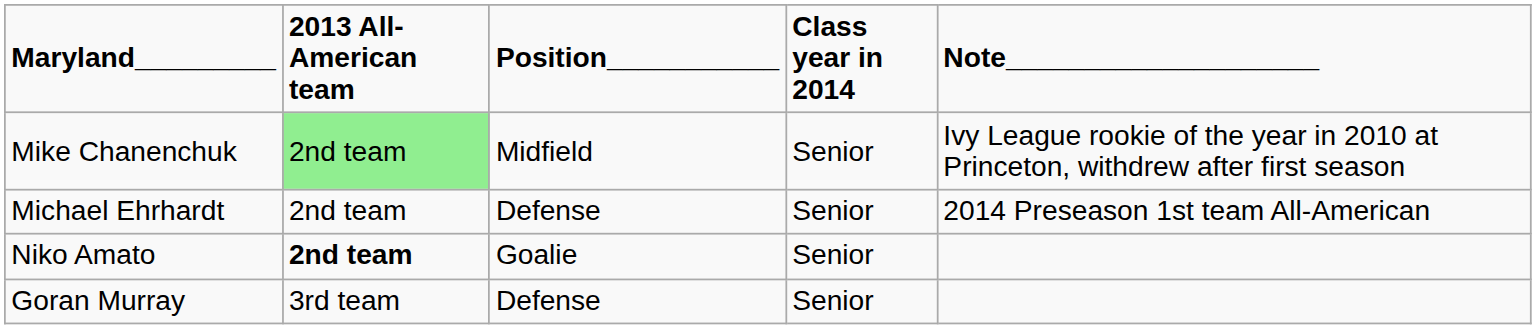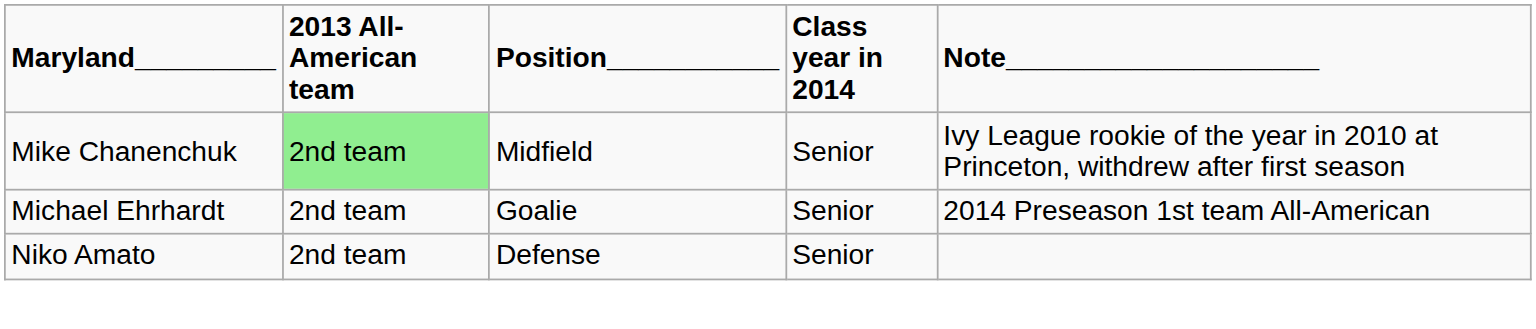Michael Ehrhardt | Position___________: Defense -> Goalie
Niko Amato | 2013 All-American team: bold -> normal
Niko Amato | Position___________: Goalie -> Defense
- row: Goran Murray | 3rd team | Defense | Senior
